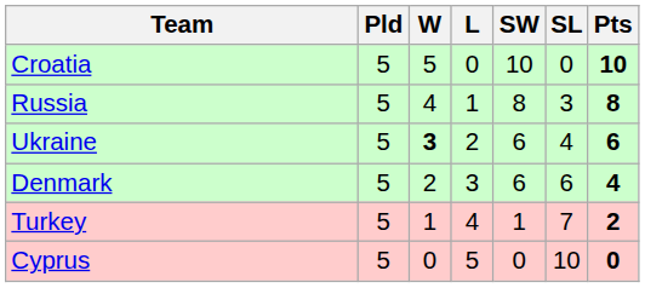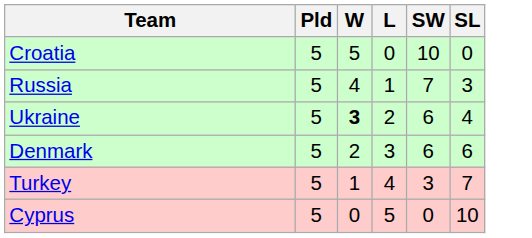- column: Pts | 10 | 8 | 6 | 4 | 2 | 0
Russia | SW: 8 -> 7
Turkey | SW: 1 -> 3
